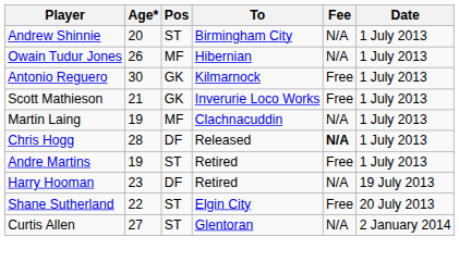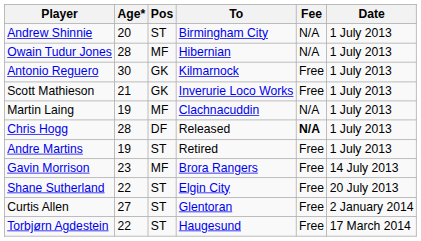Owain Tudur Jones | Age*: 26 -> 28
+ row: Gavin Morrison | 23 | MF | Brora Rangers | Free | 14 July 2013
- row: Harry Hooman | 23 | DF | Retired | N/A | 19 July 2013
Curtis Allen | Fee: N/A -> Free
+ row: Torbjørn Agdestein | 22 | ST | Haugesund | Free | 17 March 2014
